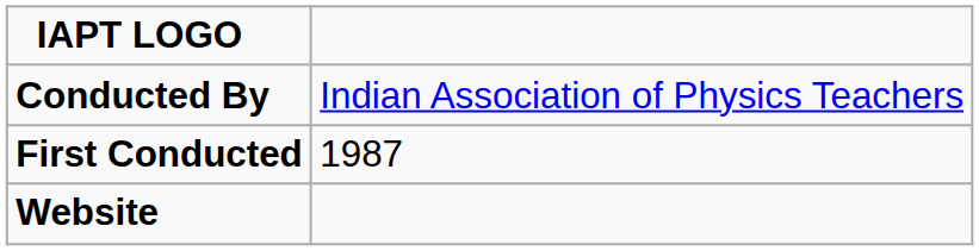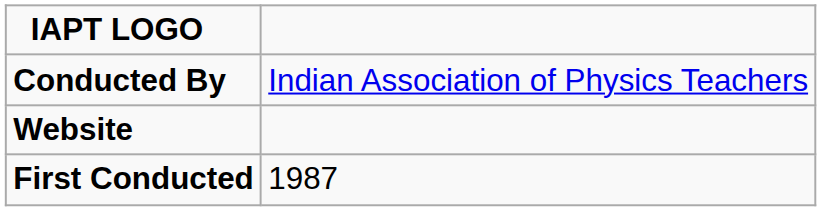rows swapped: First Conducted <-> Website
